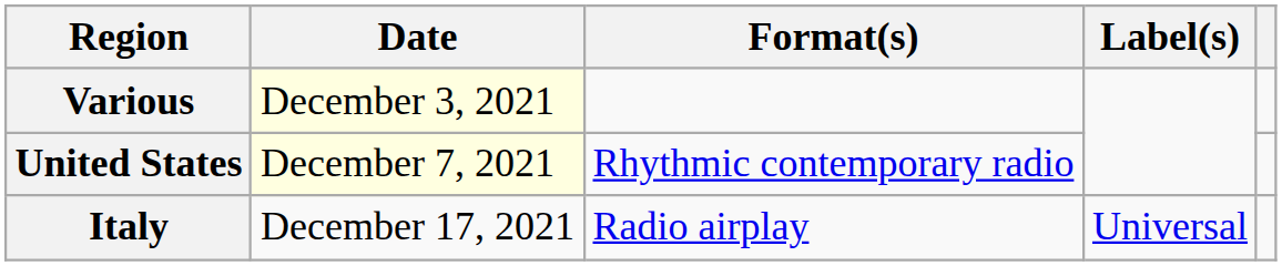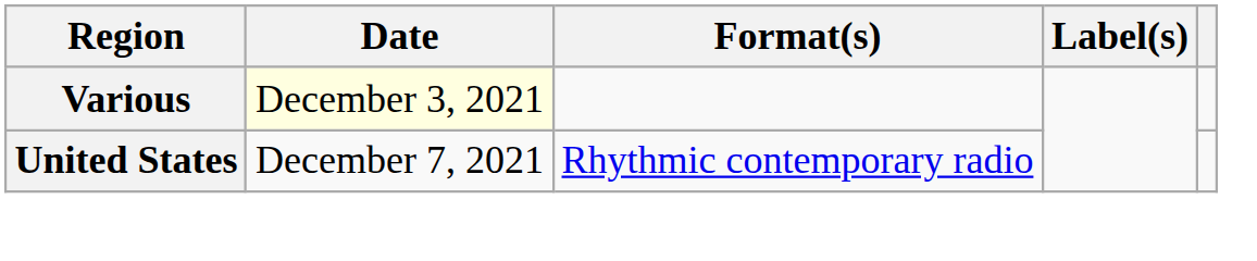United States | Date: lightyellow background -> no background
- row: Italy | December 17, 2021 | Radio airplay | Universal
